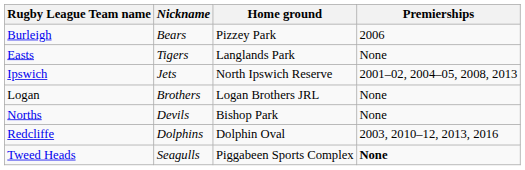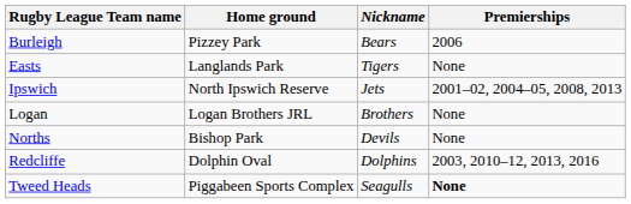columns swapped: Nickname <-> Home ground
